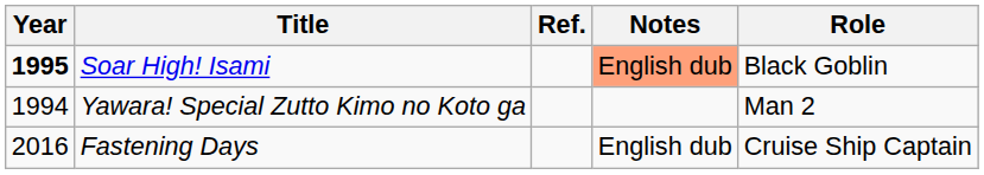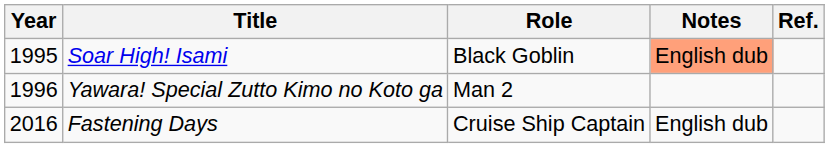columns swapped: Role <-> Ref.
Soar High! Isami | Year: bold -> normal
Yawara! Special Zutto Kimo no Koto ga | Year: 1994 -> 1996
